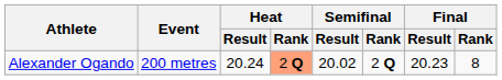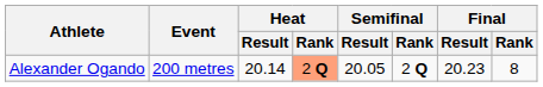Alexander Ogando | Heat / Result: 20.24 -> 20.14
Alexander Ogando | Semifinal / Result: 20.02 -> 20.05
